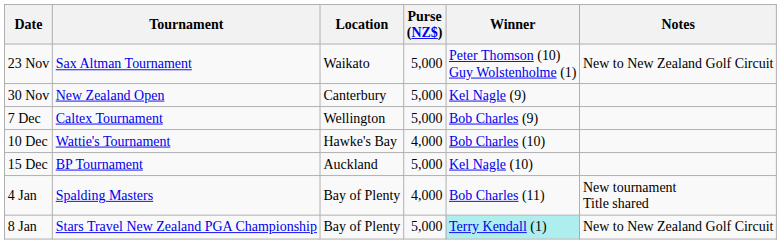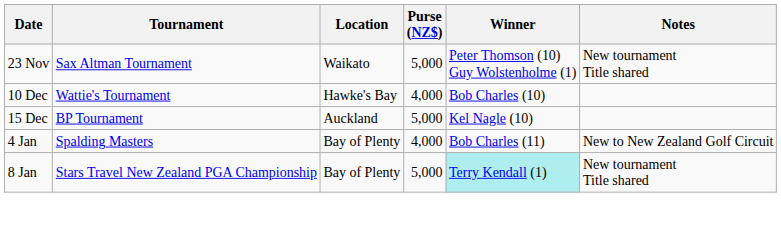23 Nov | Notes: New to New Zealand Golf Circuit -> New tournament Title shared
- row: 30 Nov | New Zealand Open | Canterbury | 5,000 | Kel Nagle (9)
- row: 7 Dec | Caltex Tournament | Wellington | 5,000 | Bob Charles (9)
4 Jan | Notes: New tournament Title shared -> New to New Zealand Golf Circuit
8 Jan | Notes: New to New Zealand Golf Circuit -> New tournament Title shared
